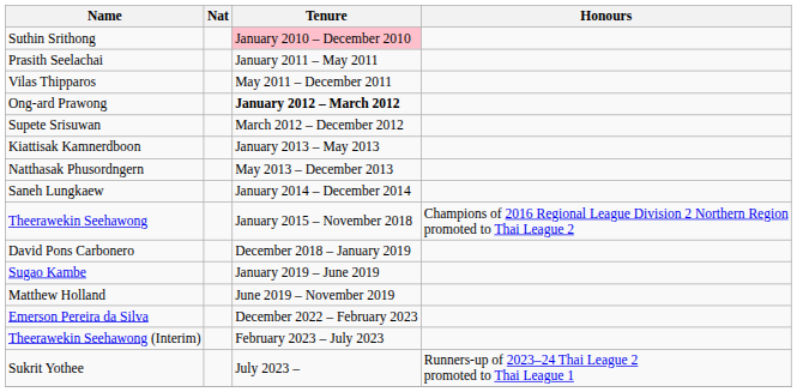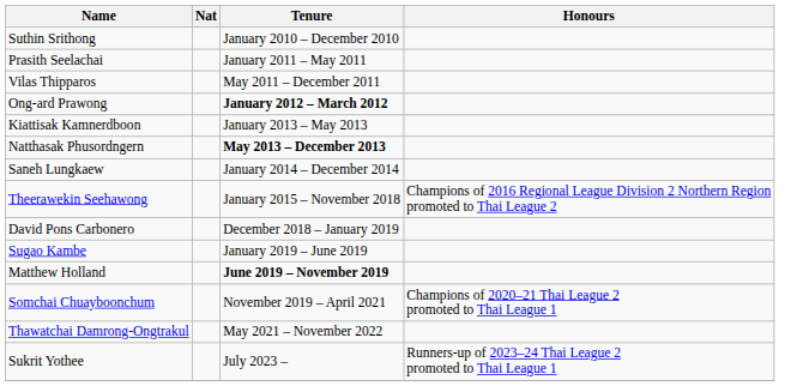Suthin Srithong | Tenure: pink background -> no background
- row: Supete Srisuwan | March 2012 – December 2012
Natthasak Phusordngern | Tenure: normal -> bold
Matthew Holland | Tenure: normal -> bold
+ row: Somchai Chuayboonchum | November 2019 – April 2021 | Champions of 2020–21 Thai League 2 promoted to Thai League 1
+ row: Thawatchai Damrong-Ongtrakul | May 2021 – November 2022
- row: Emerson Pereira da Silva | December 2022 – February 2023
- row: Theerawekin Seehawong (Interim) | February 2023 – July 2023
